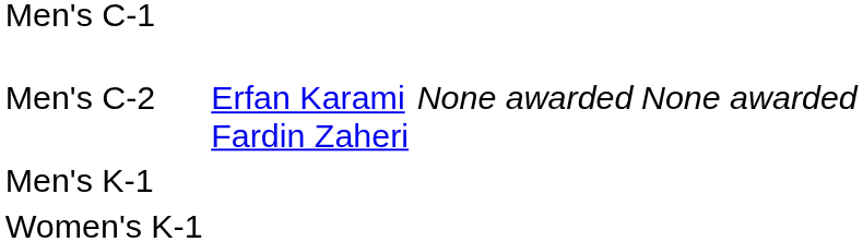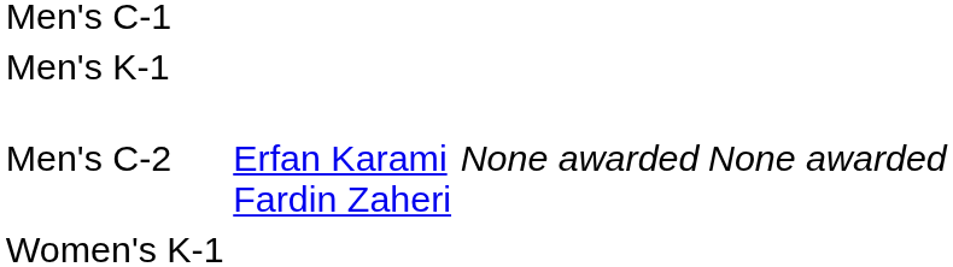rows swapped: Men's C-2 <-> Men's K-1
